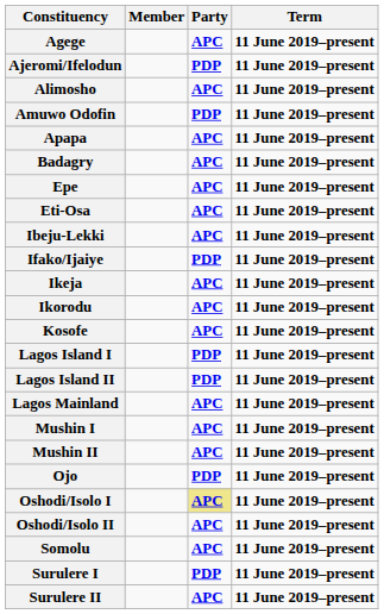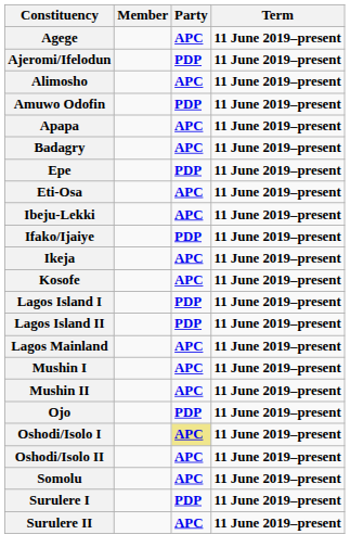Epe | Party: APC -> PDP
- row: Ikorodu | APC | 11 June 2019–present
